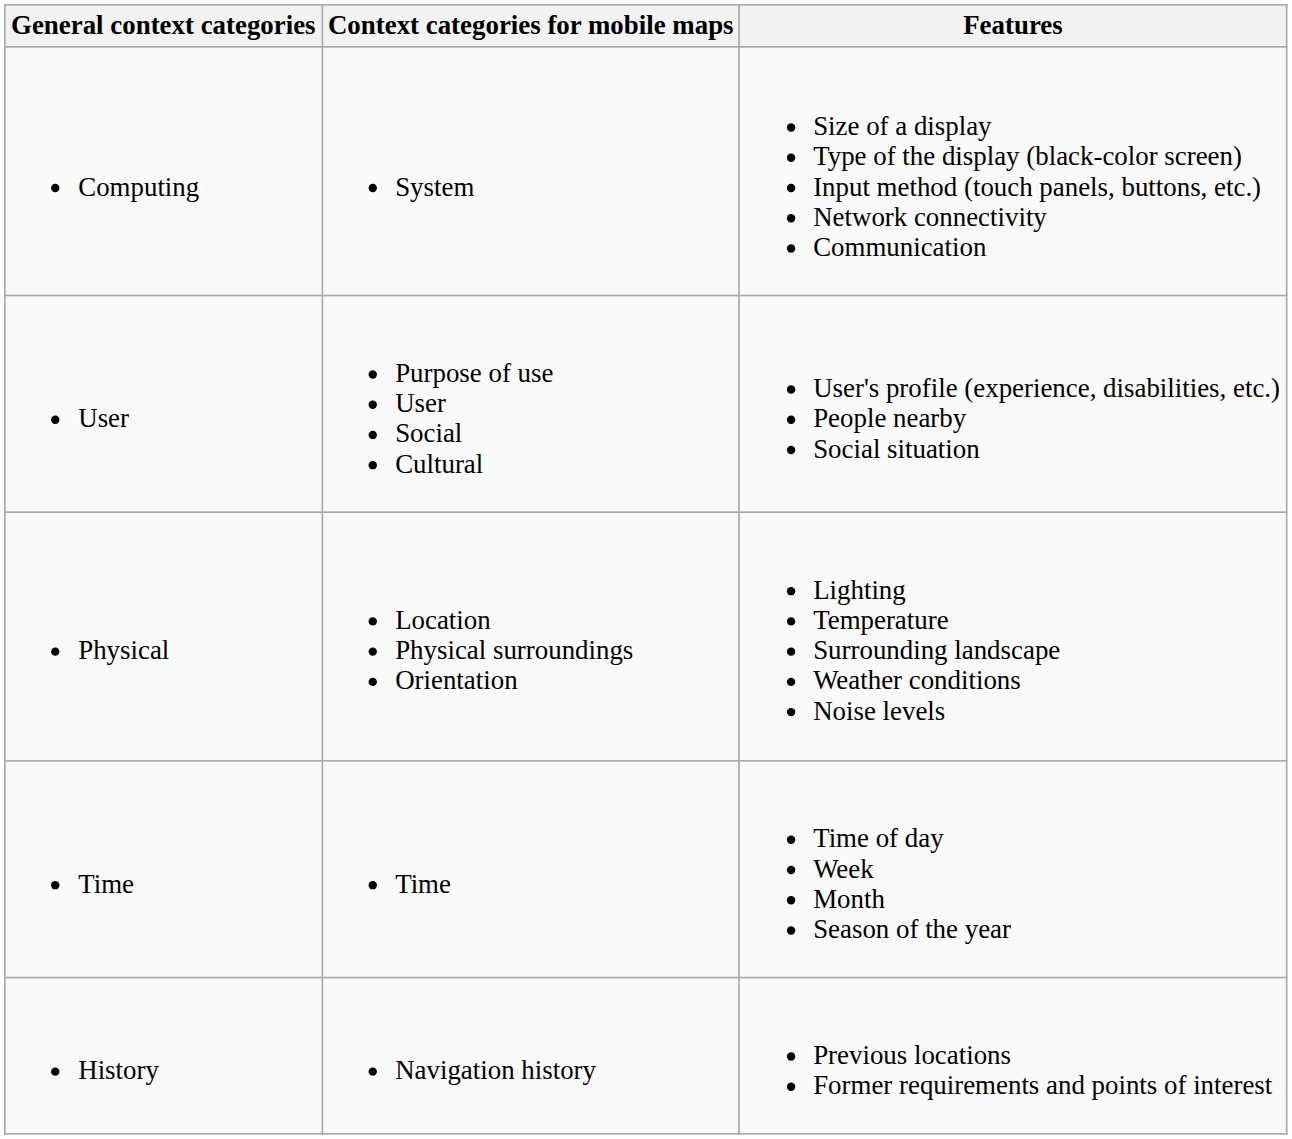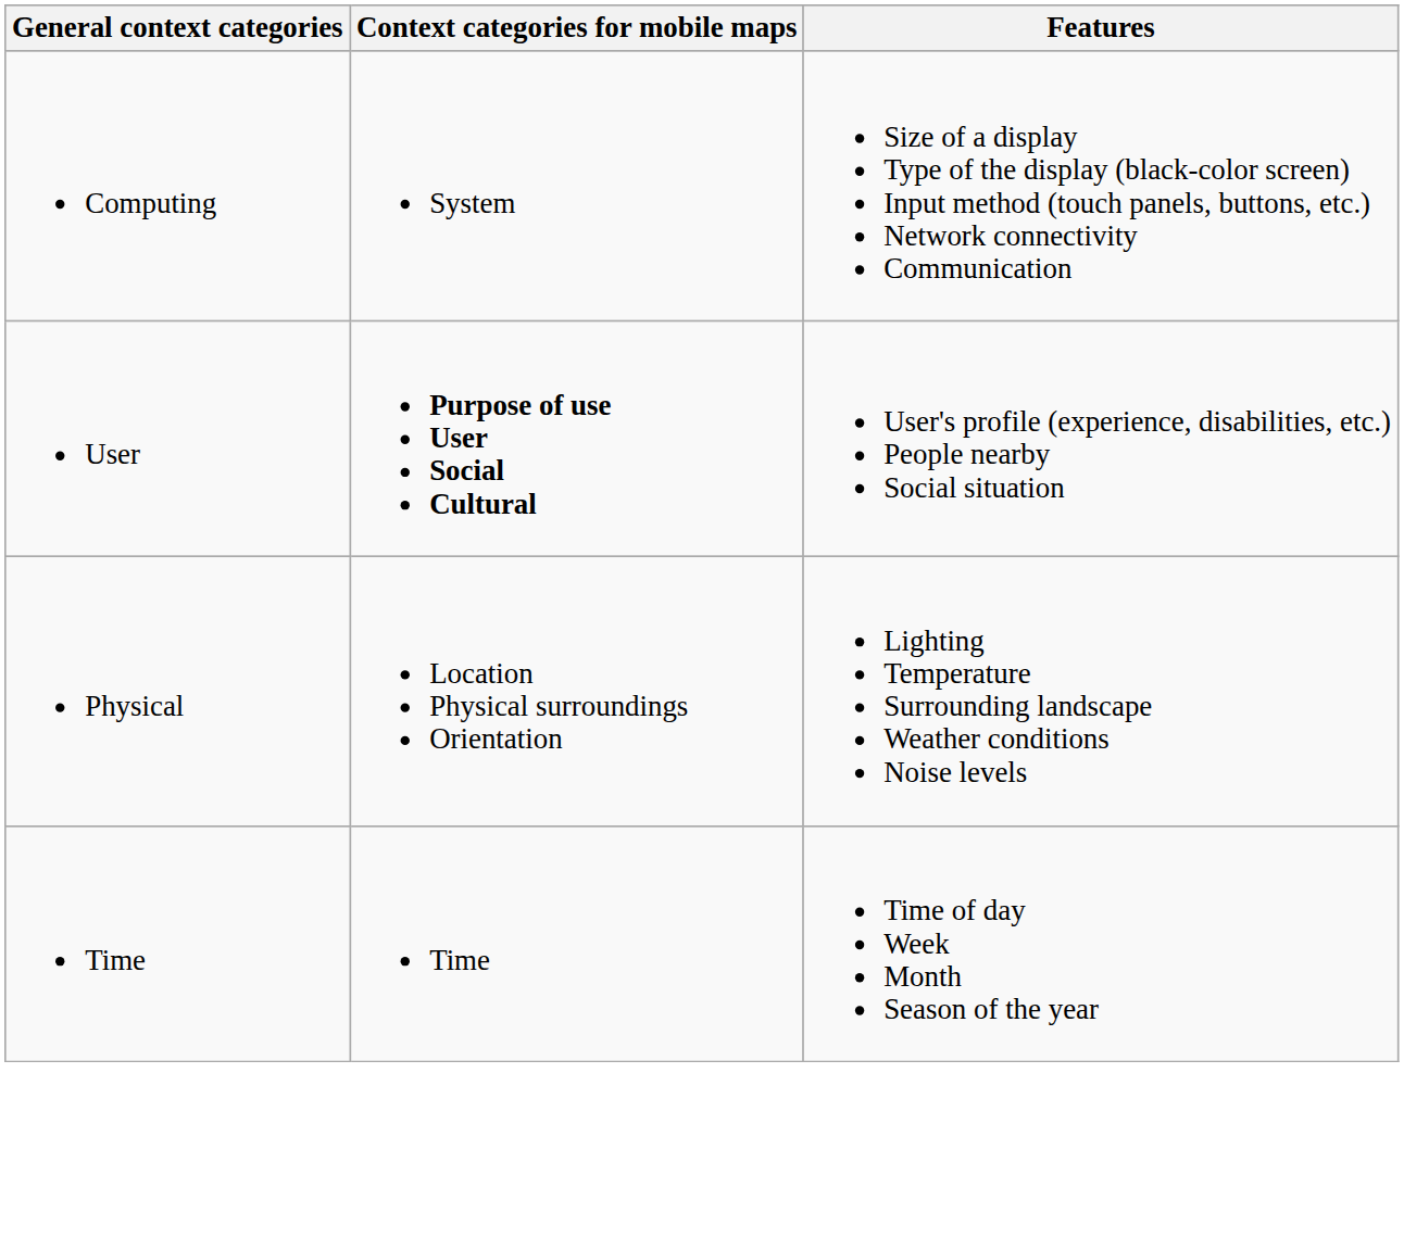User | Context categories for mobile maps: normal -> bold
- row: History | Navigation history | Previous locations Former requirements and points of interest
